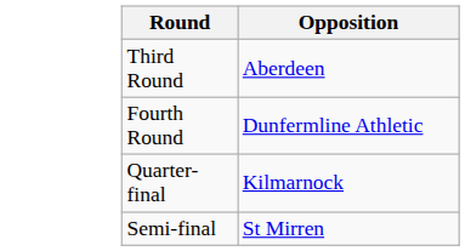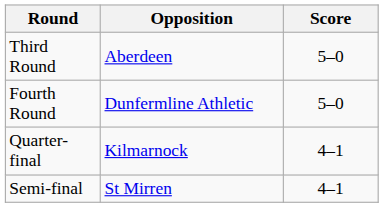+ column: Score | 5–0 | 5–0 | 4–1 | 4–1
